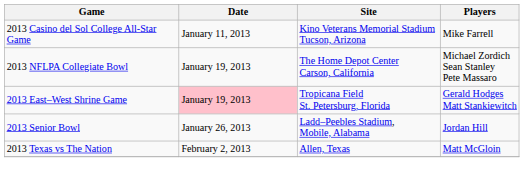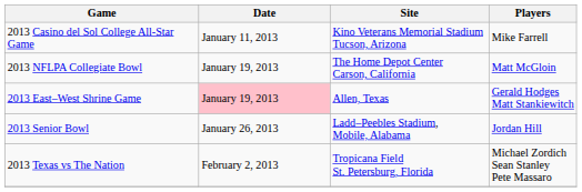2013 NFLPA Collegiate Bowl | Players: Michael Zordich Sean Stanley Pete Massaro -> Matt McGloin
2013 East–West Shrine Game | Site: Tropicana Field St. Petersburg, Florida -> Allen, Texas
2013 Texas vs The Nation | Site: Allen, Texas -> Tropicana Field St. Petersburg, Florida
2013 Texas vs The Nation | Players: Matt McGloin -> Michael Zordich Sean Stanley Pete Massaro
